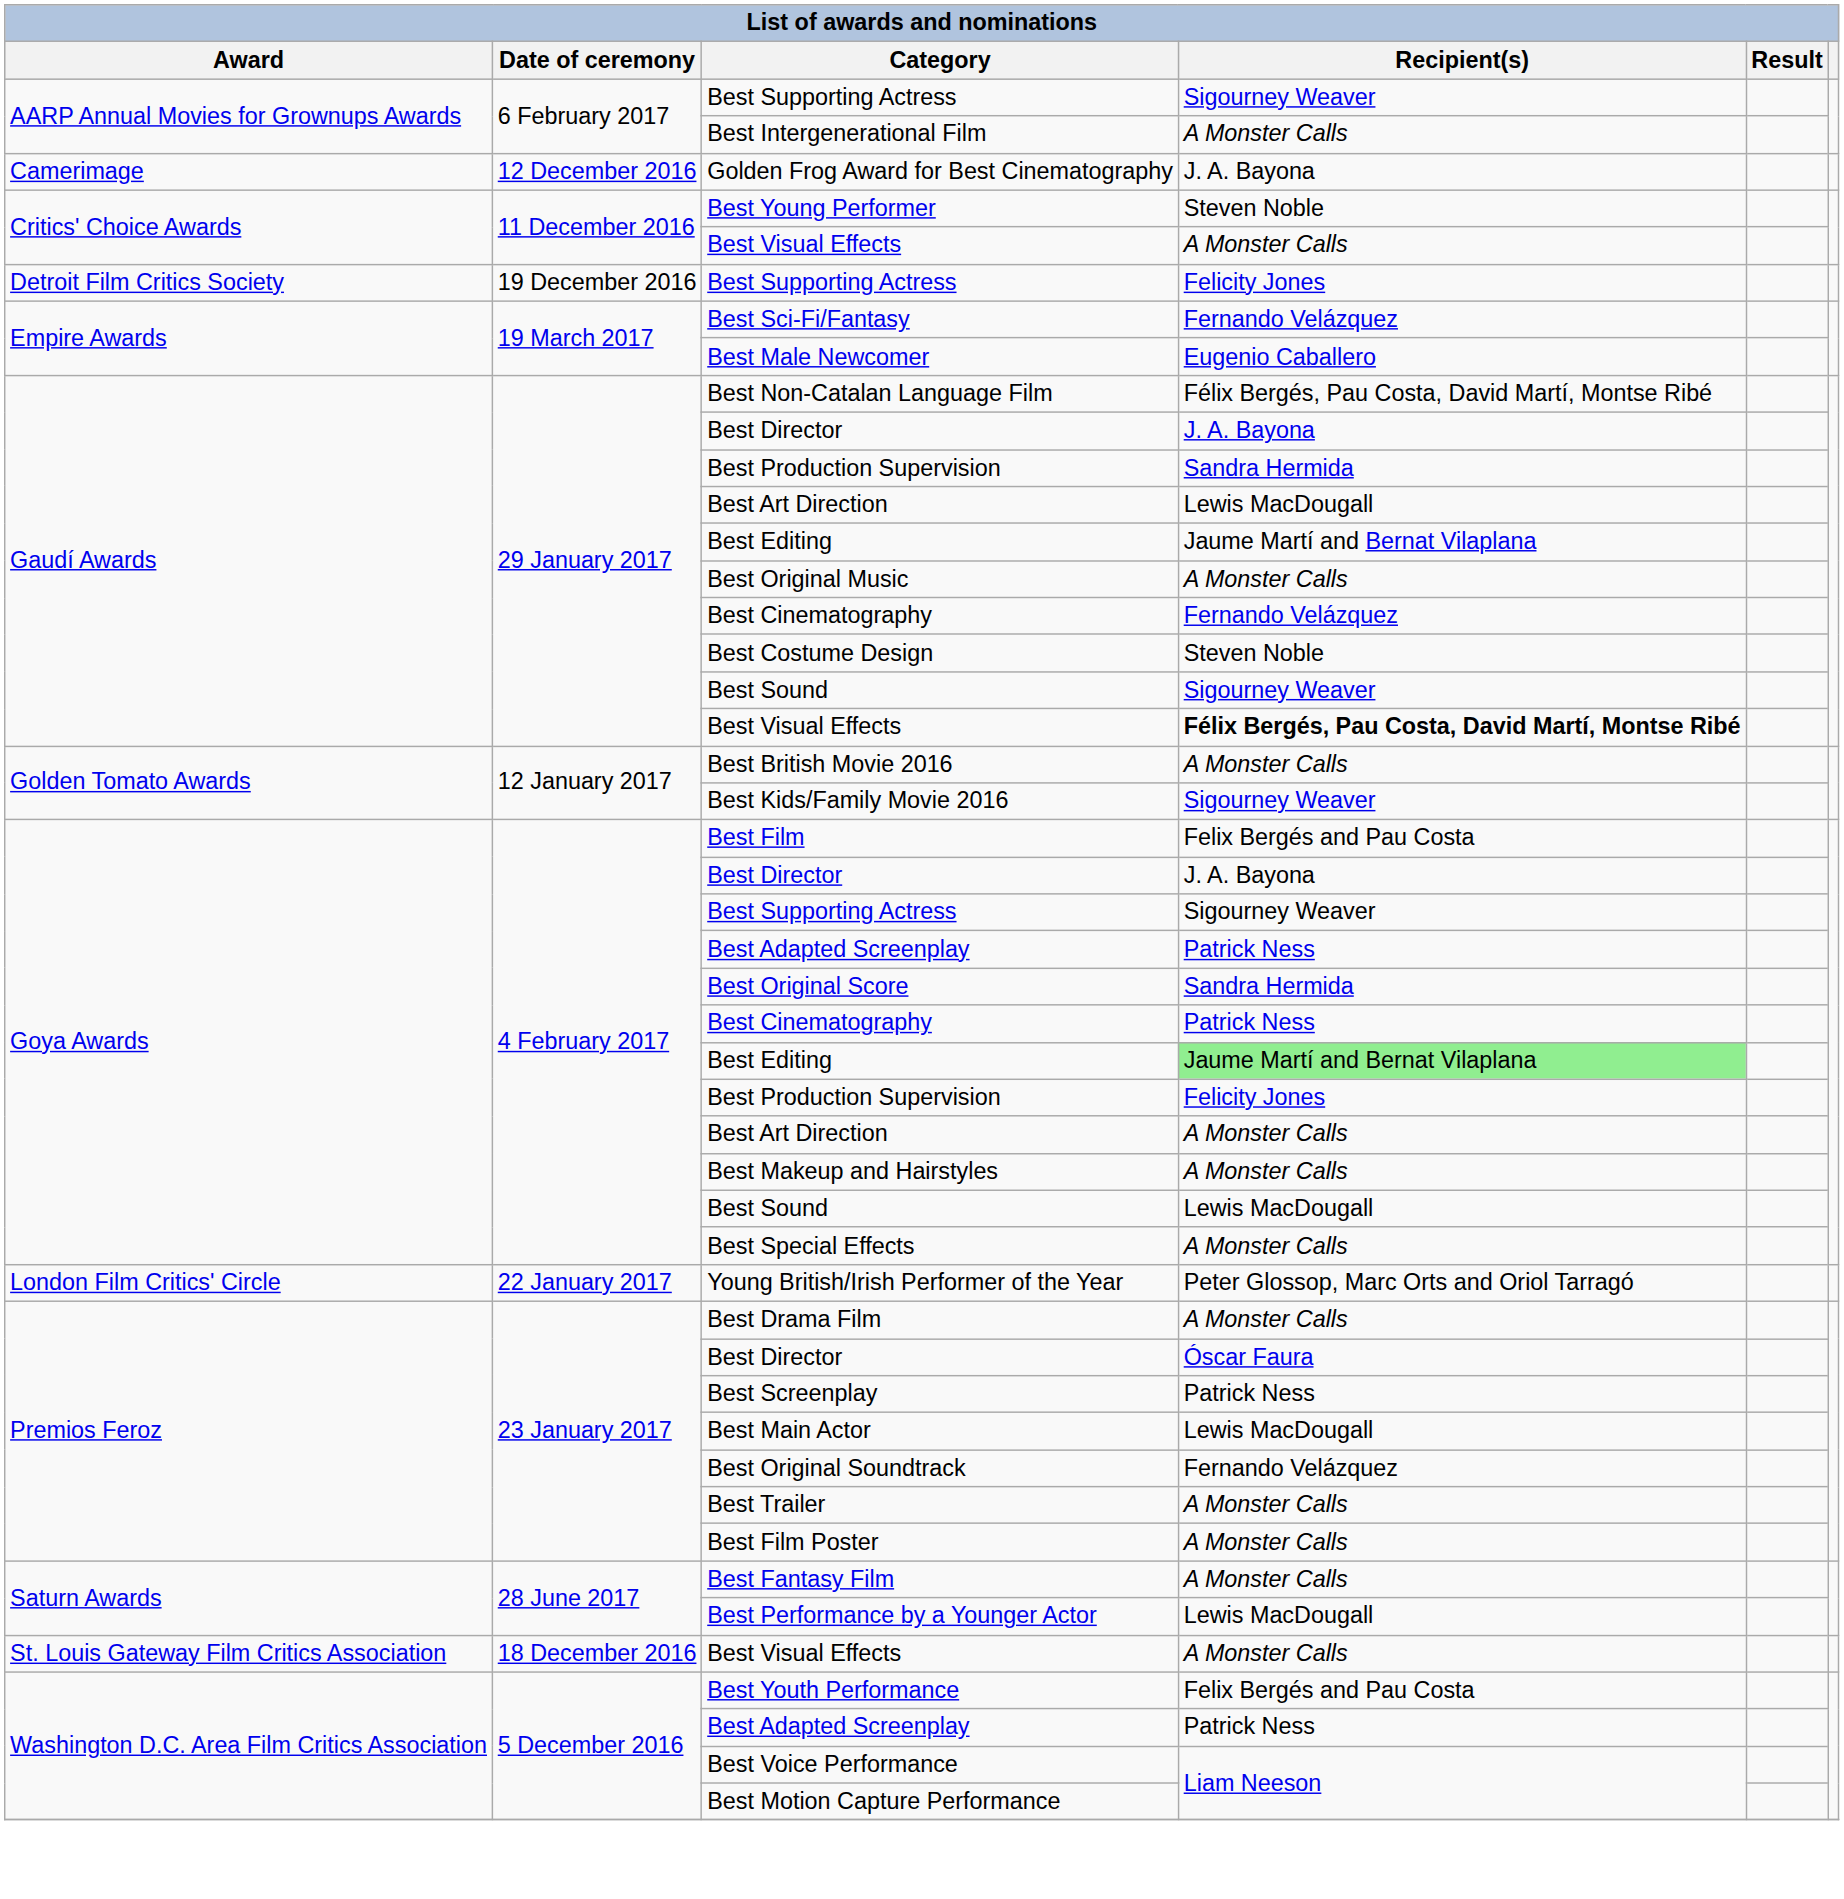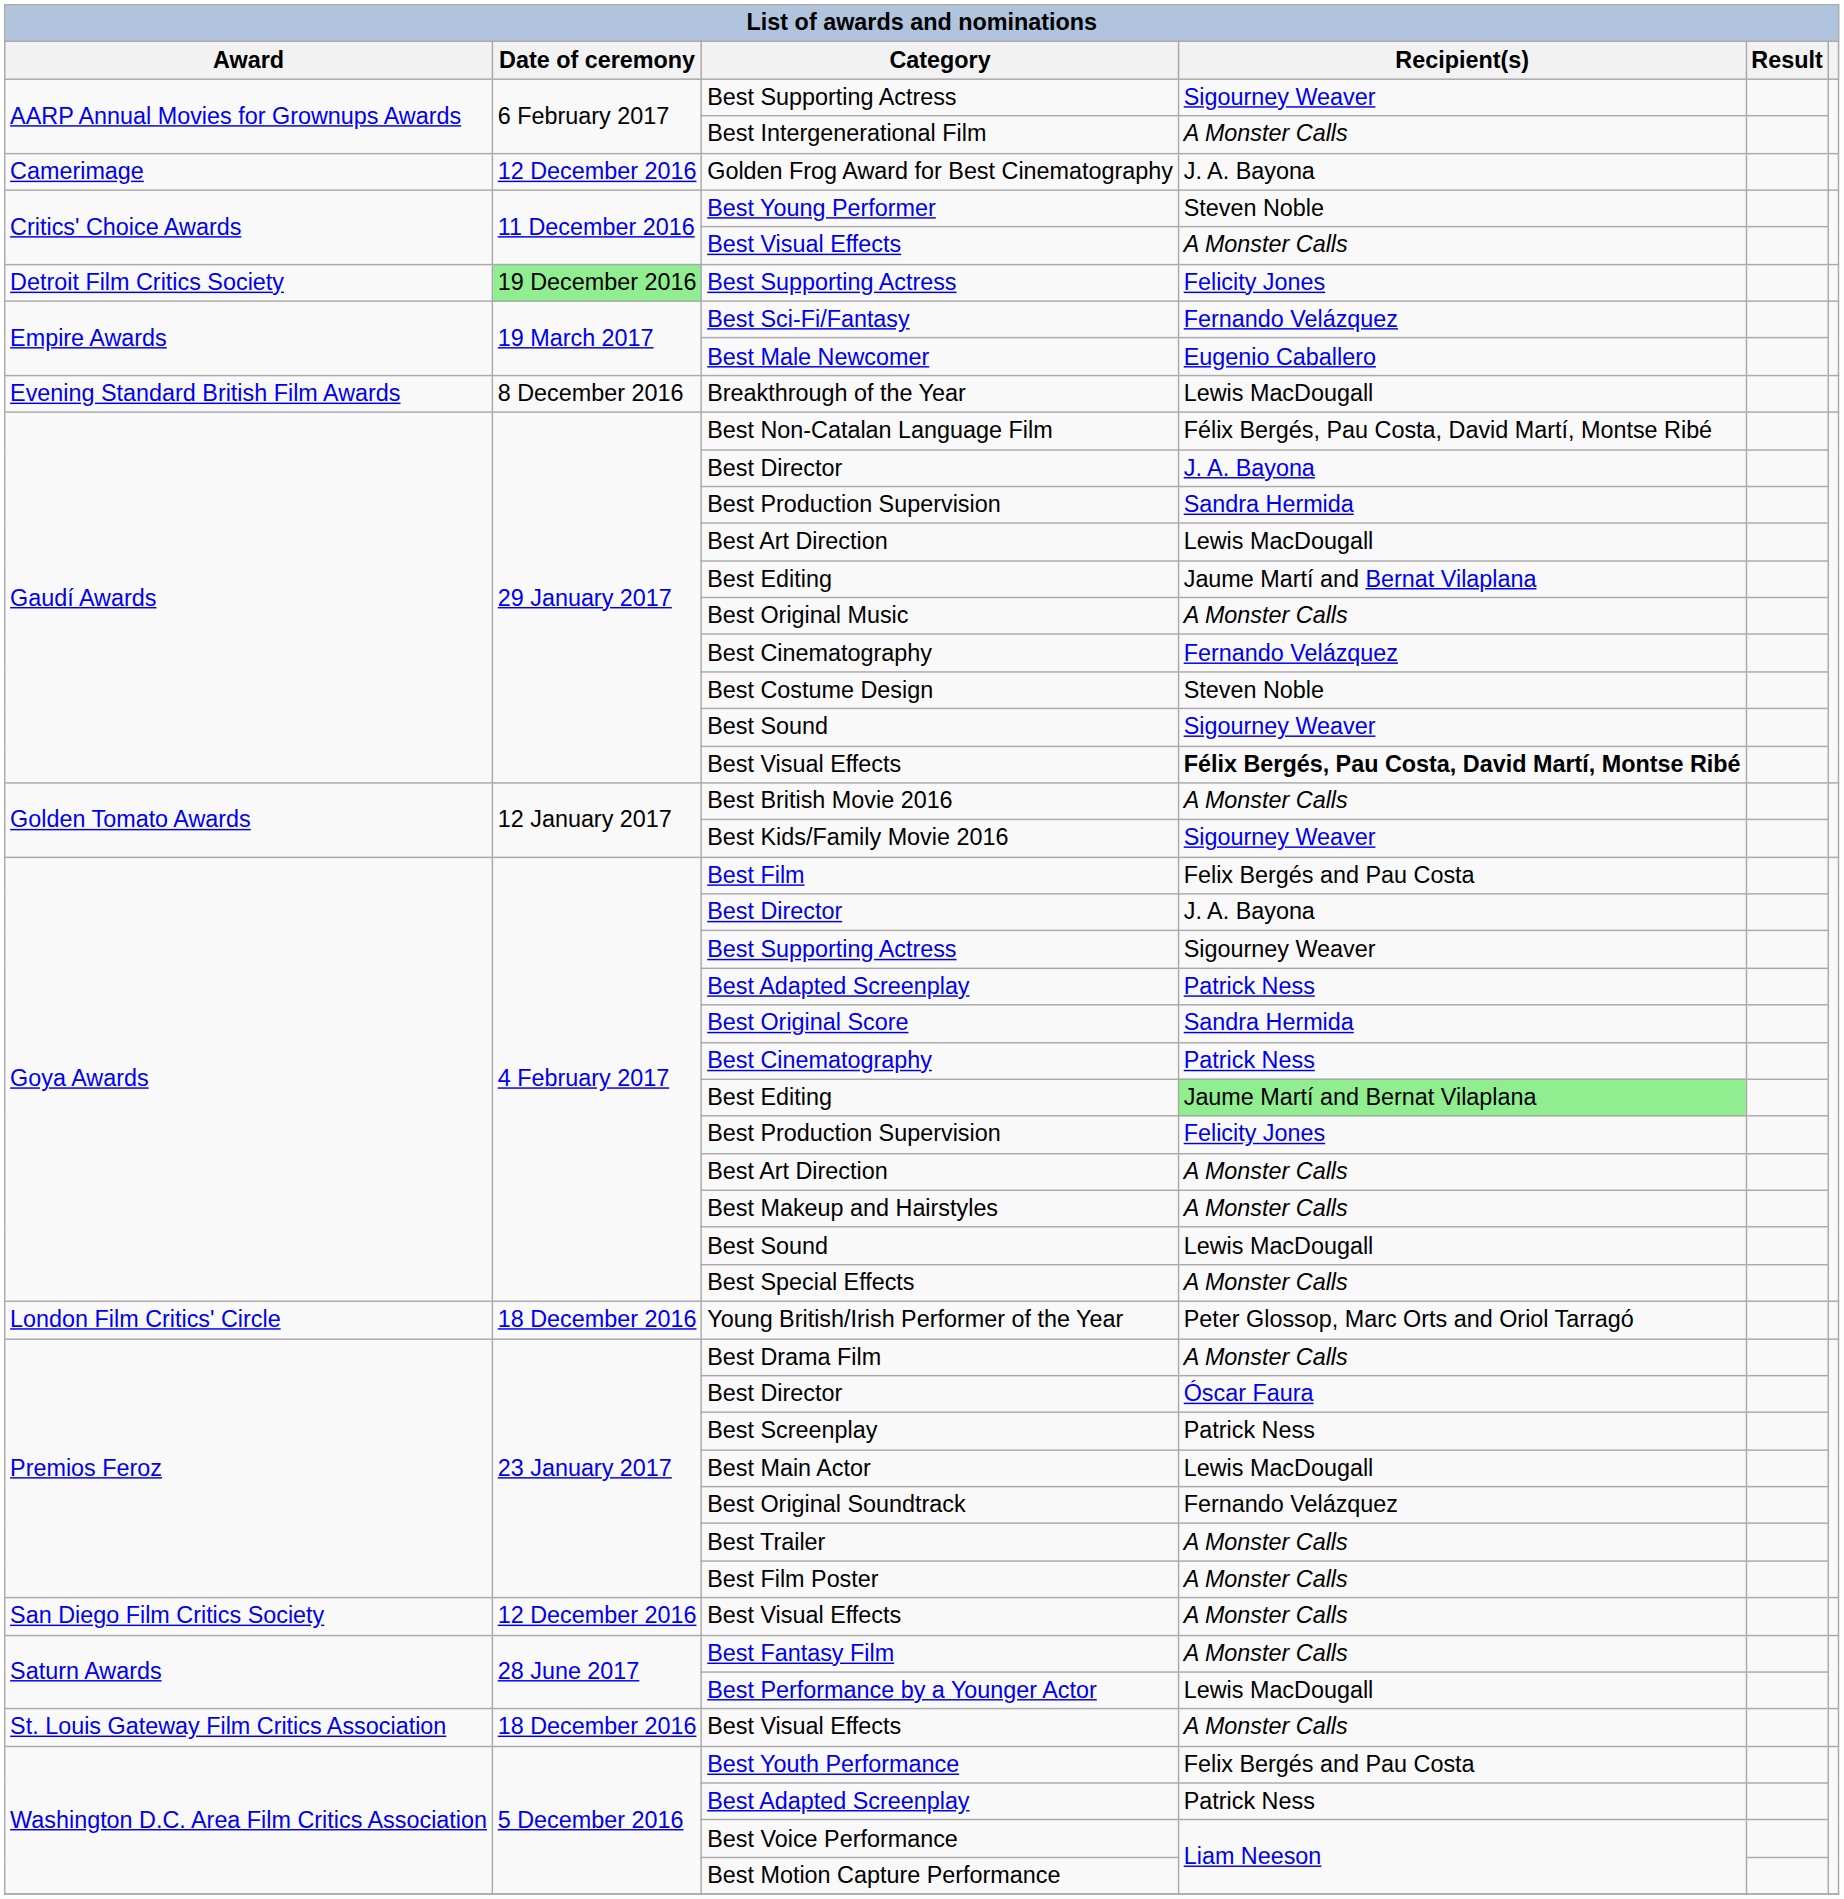Detroit Film Critics Society / Best Supporting Actress | Date of ceremony: no background -> lightgreen background
+ row: Evening Standard British Film Awards | 8 December 2016 | Breakthrough of the Year | Lewis MacDougall
Young British/Irish Performer of the Year | Date of ceremony: 22 January 2017 -> 18 December 2016
+ row: San Diego Film Critics Society | 12 December 2016 | Best Visual Effects | A Monster Calls
